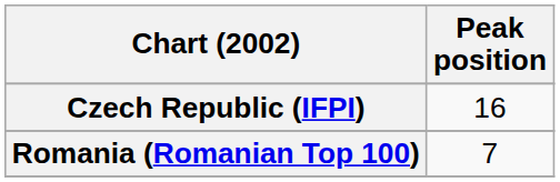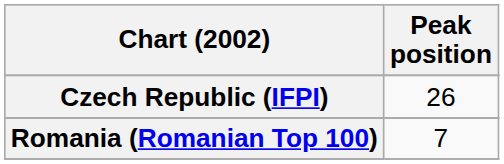Czech Republic (IFPI) | Peak position: 16 -> 26
